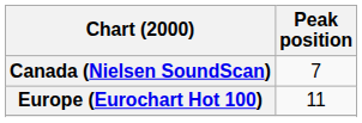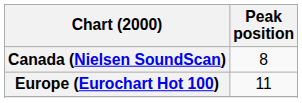Canada (Nielsen SoundScan) | Peak position: 7 -> 8
